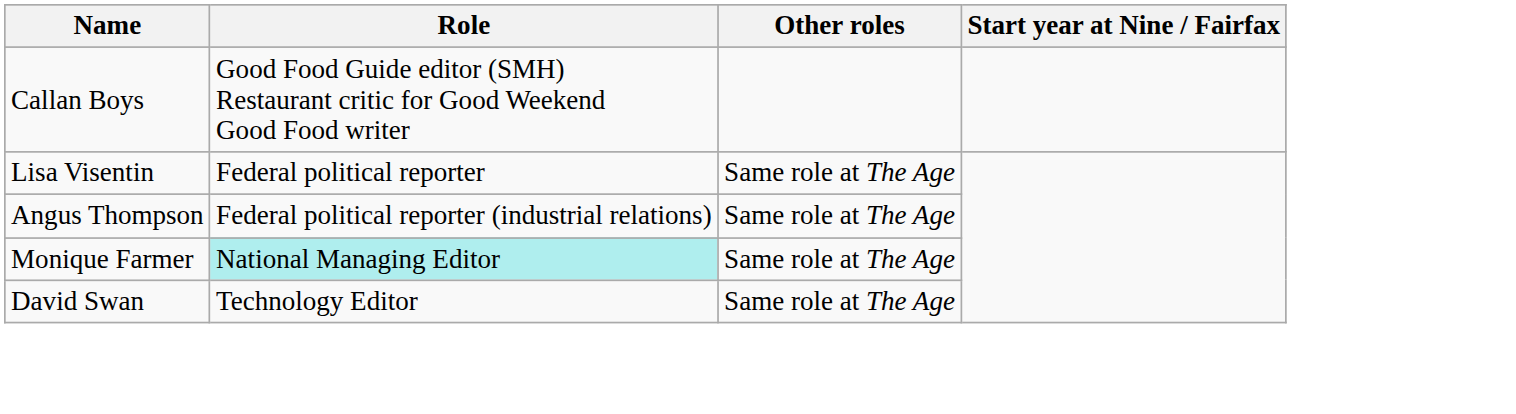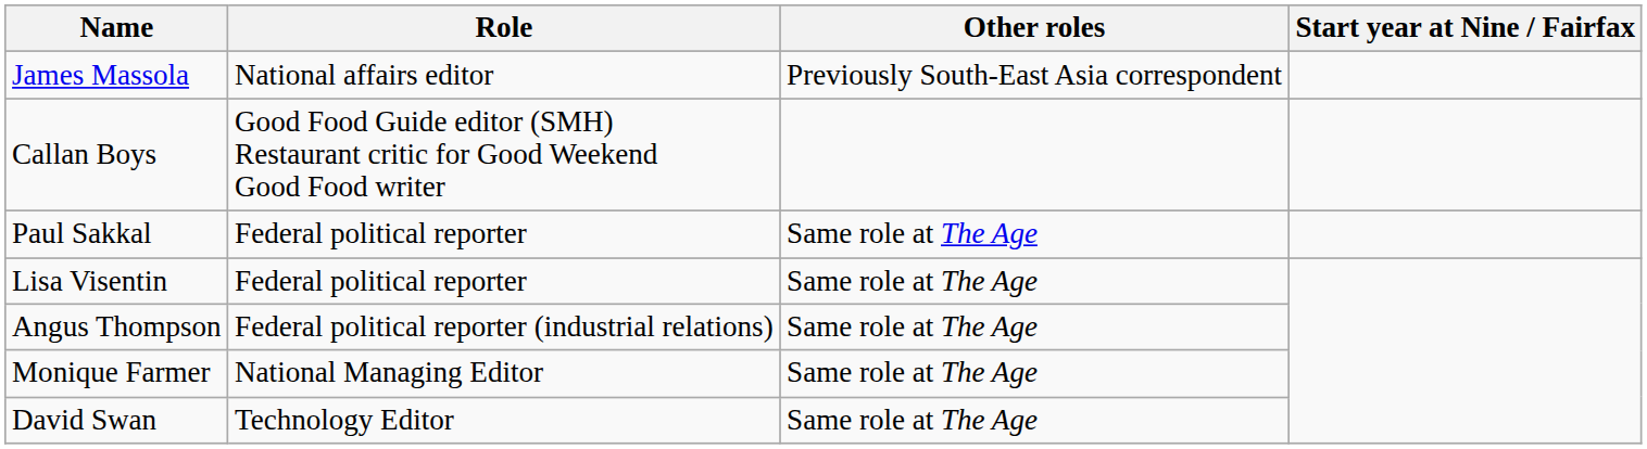+ row: James Massola | National affairs editor | Previously South-East Asia correspondent
+ row: Paul Sakkal | Federal political reporter | Same role at The Age
Monique Farmer | Role: paleturquoise background -> no background
